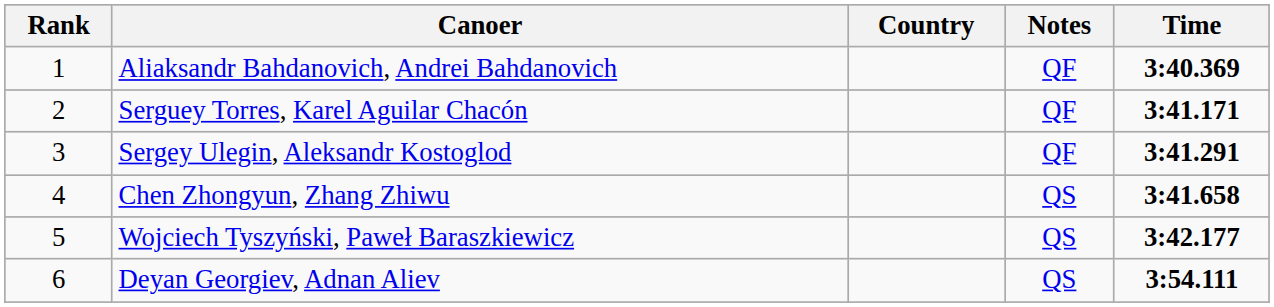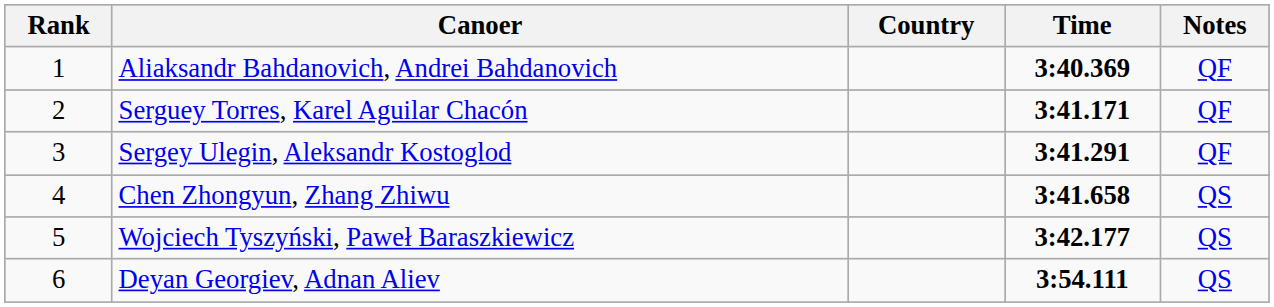columns swapped: Time <-> Notes
